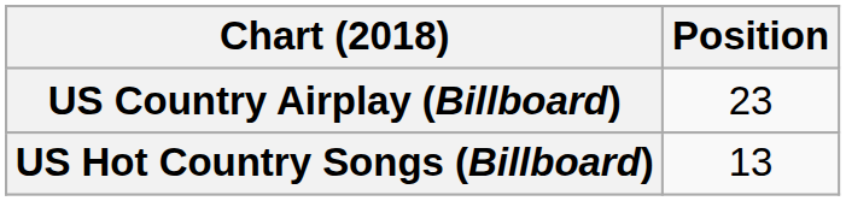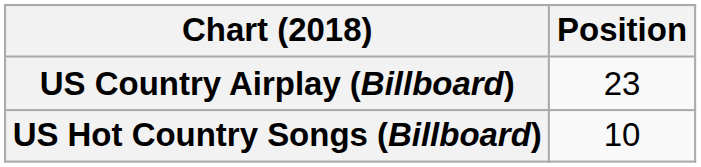US Hot Country Songs (Billboard) | Position: 13 -> 10
